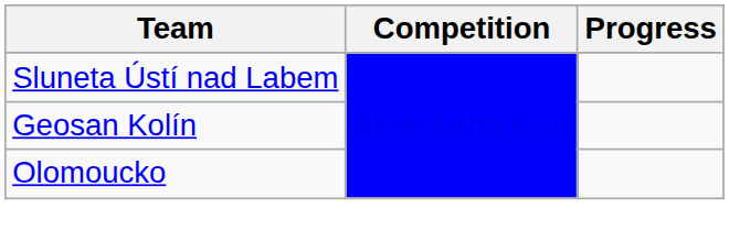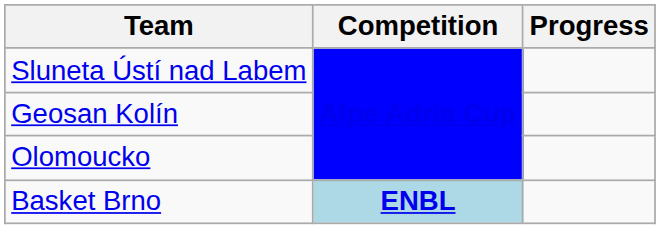+ row: Basket Brno | ENBL
